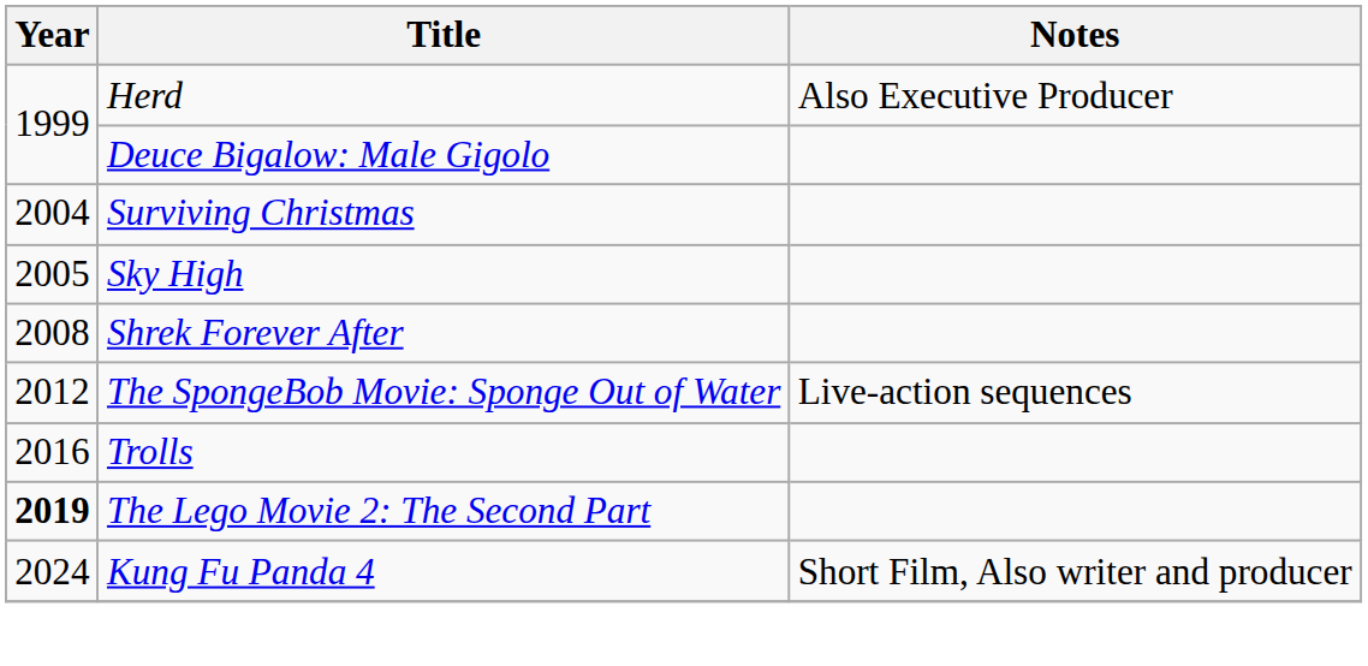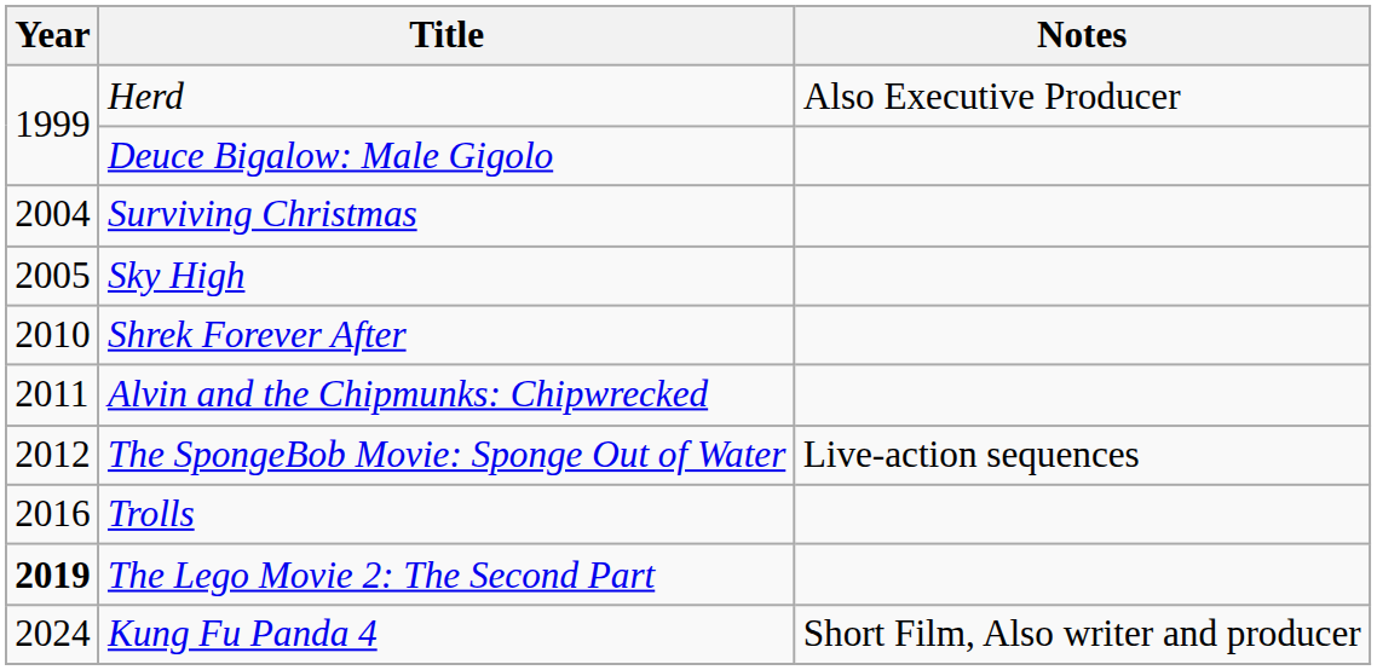Shrek Forever After | Year: 2008 -> 2010
+ row: 2011 | Alvin and the Chipmunks: Chipwrecked
